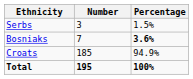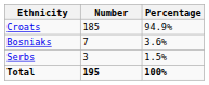rows swapped: Croats <-> Serbs
Bosniaks | Percentage: bold -> normal
